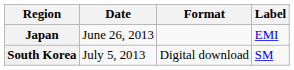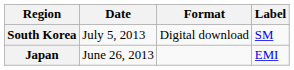rows swapped: Japan <-> South Korea
